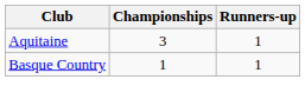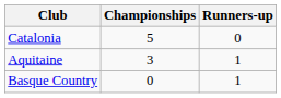+ row: Catalonia | 5 | 0
Basque Country | Championships: 1 -> 0
